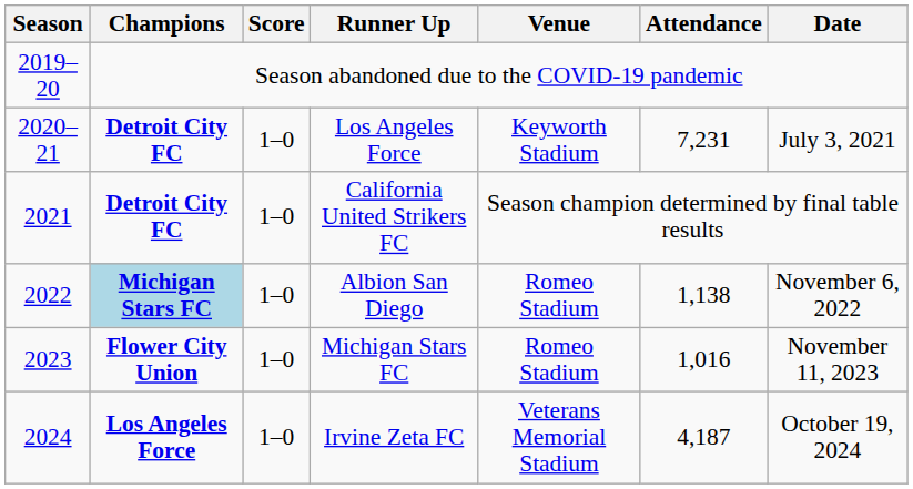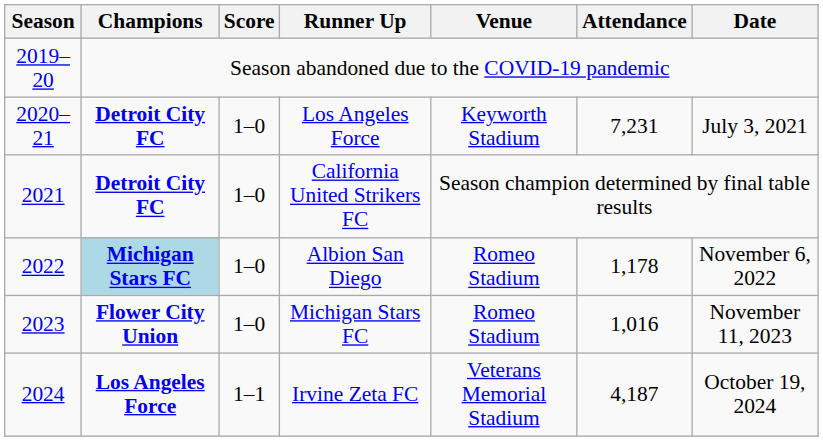Albion San Diego | Attendance: 1,138 -> 1,178
Irvine Zeta FC | Score: 1–0 -> 1–1
